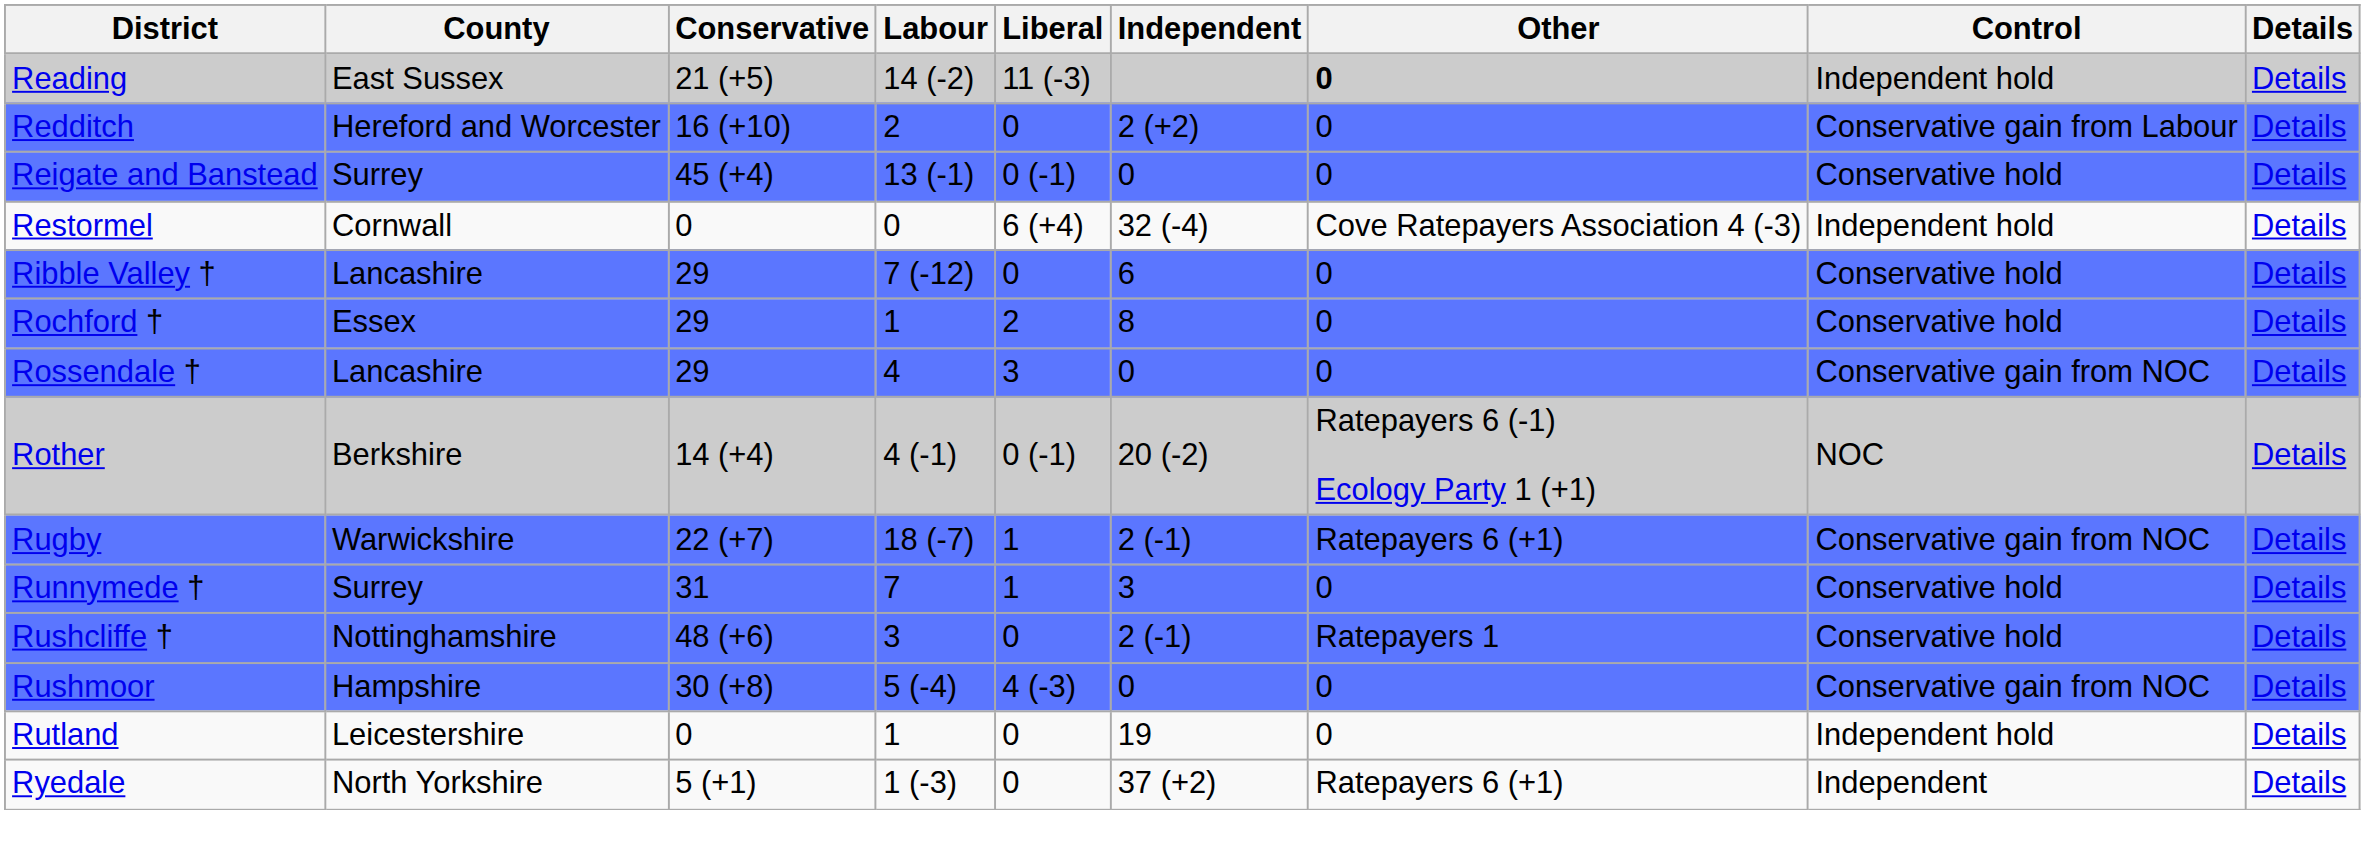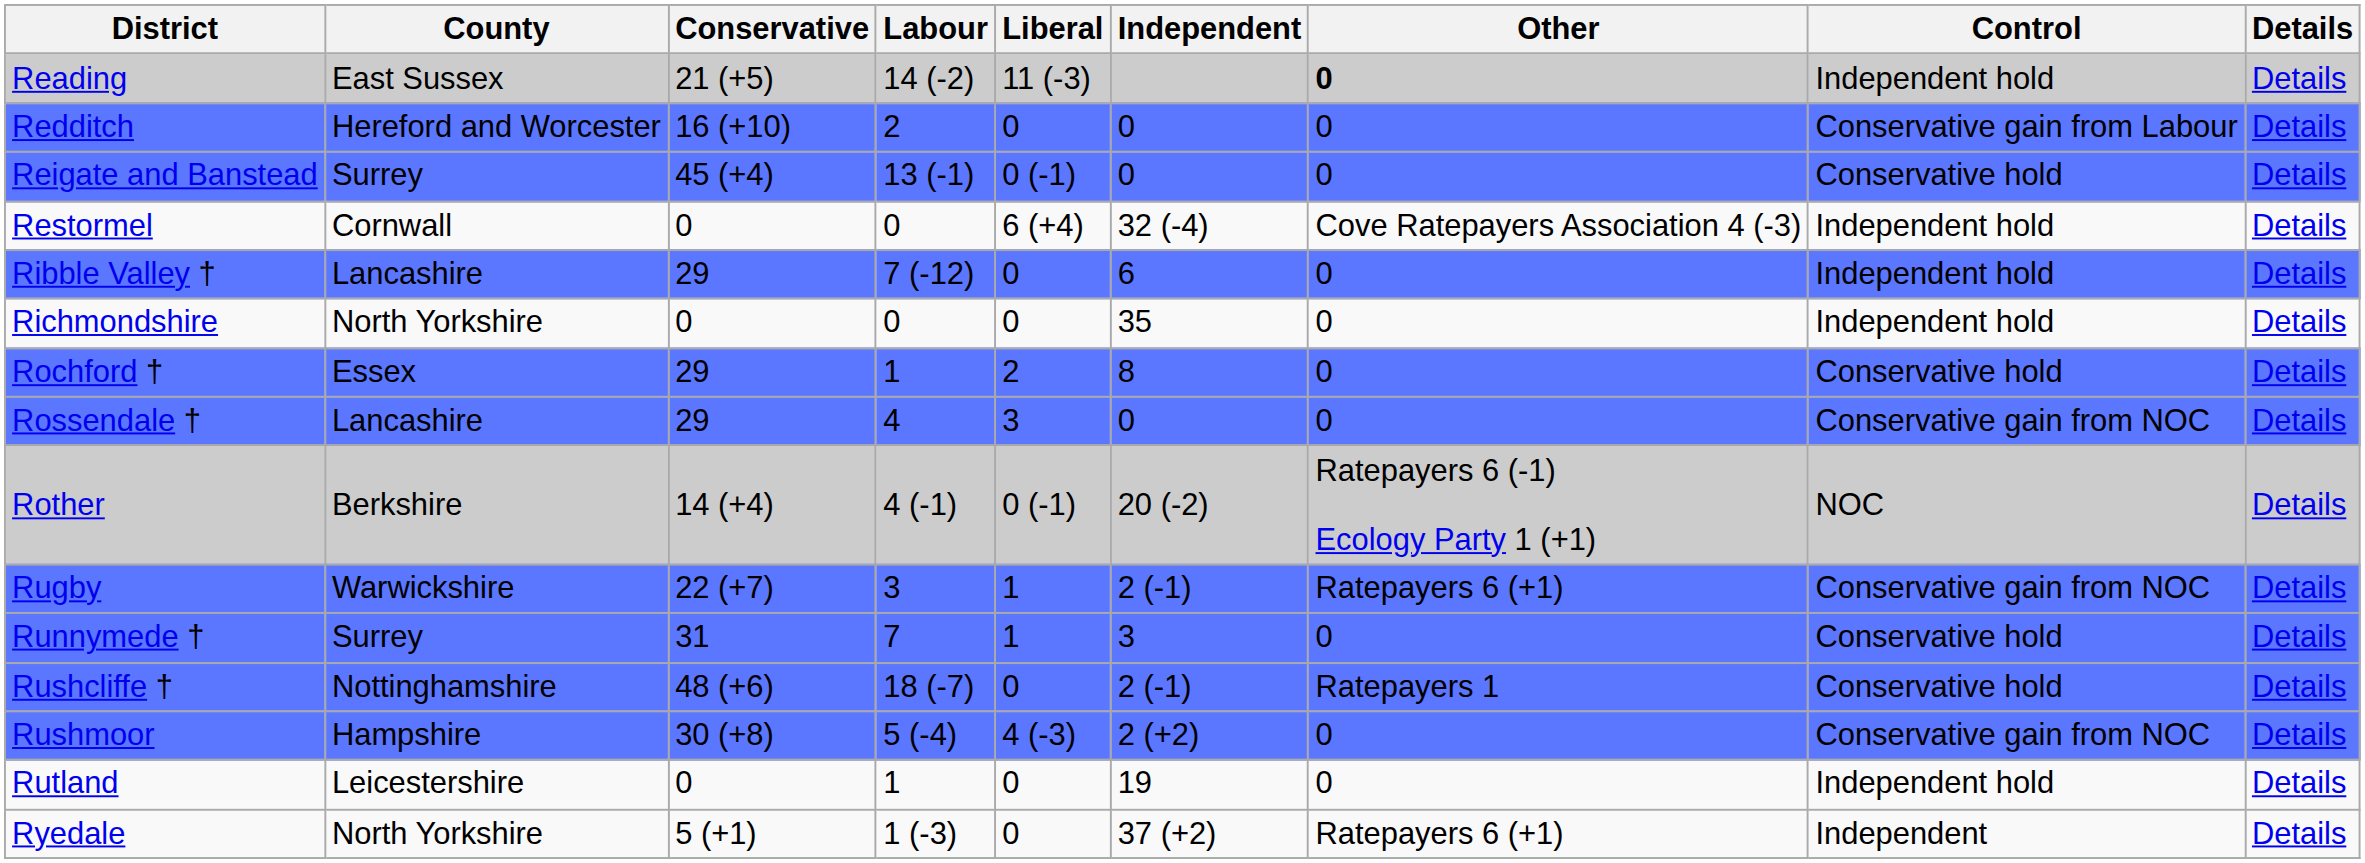Redditch | Independent: 2 (+2) -> 0
Ribble Valley † | Control: Conservative hold -> Independent hold
+ row: Richmondshire | North Yorkshire | 0 | 0 | 0 | 35 | 0 | Independent hold | Details
Rugby | Labour: 18 (-7) -> 3
Rushcliffe † | Labour: 3 -> 18 (-7)
Rushmoor | Independent: 0 -> 2 (+2)
